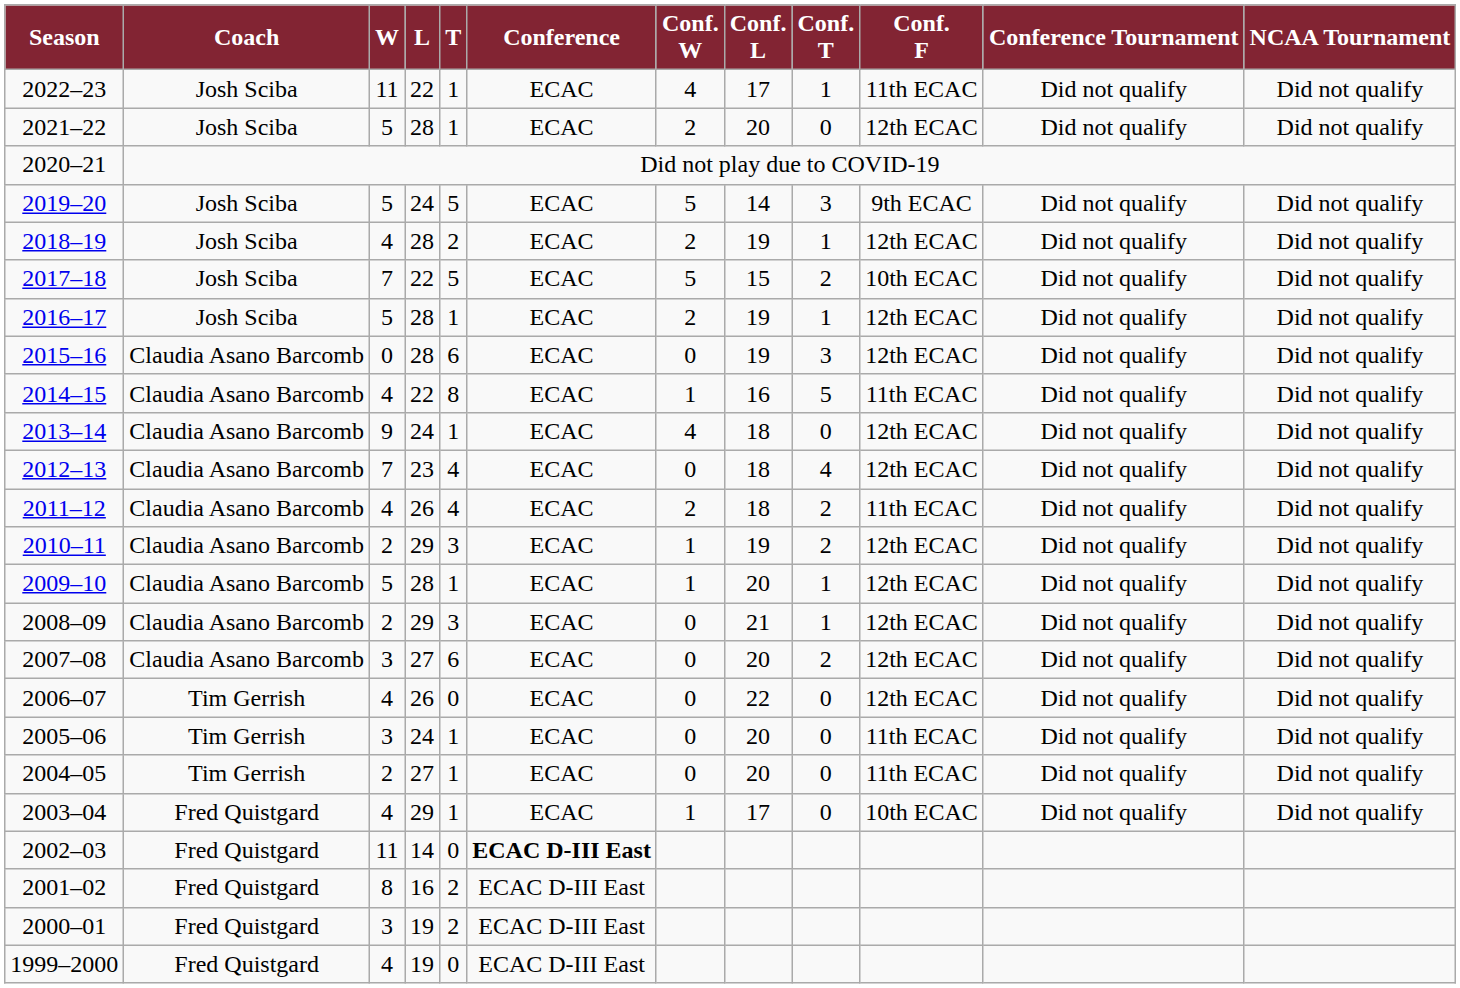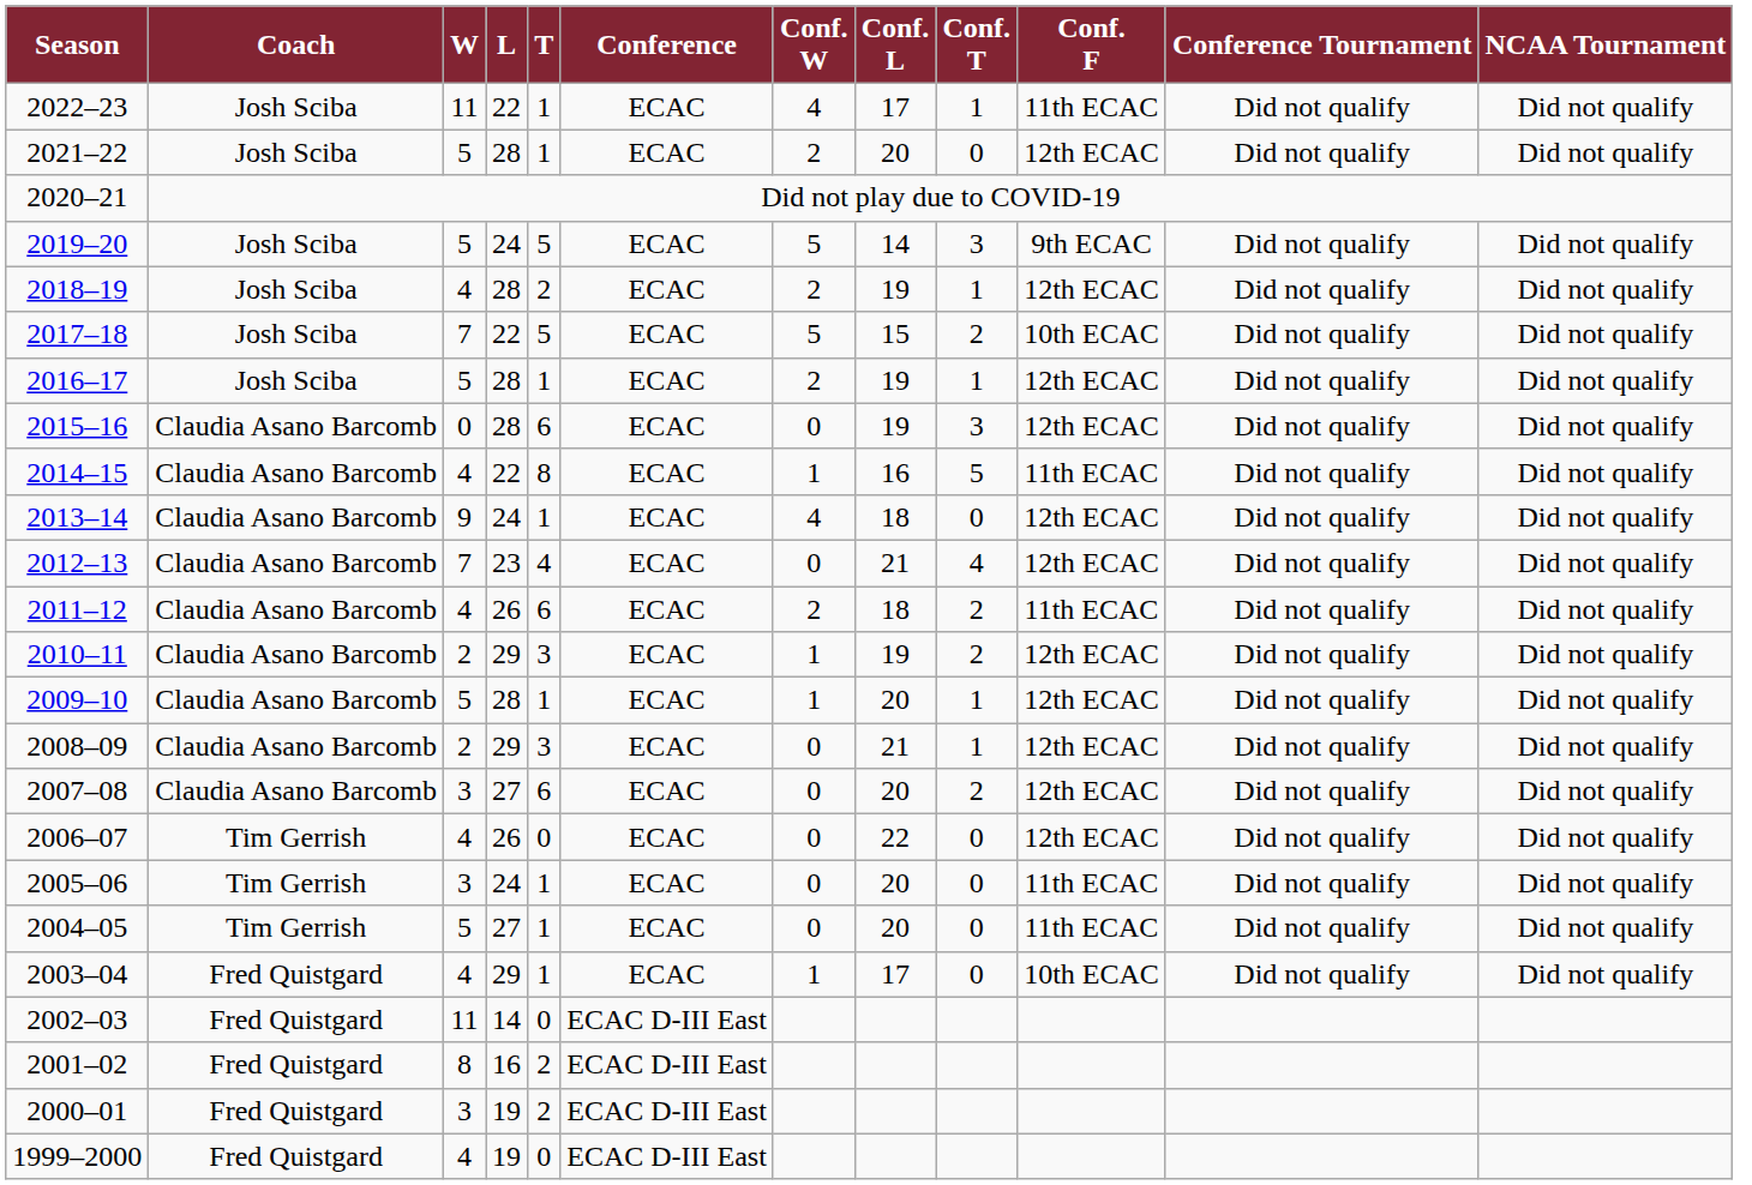2012–13 | Conf. L: 18 -> 21
2011–12 | T: 4 -> 6
2004–05 | W: 2 -> 5
2002–03 | Conference: bold -> normal
